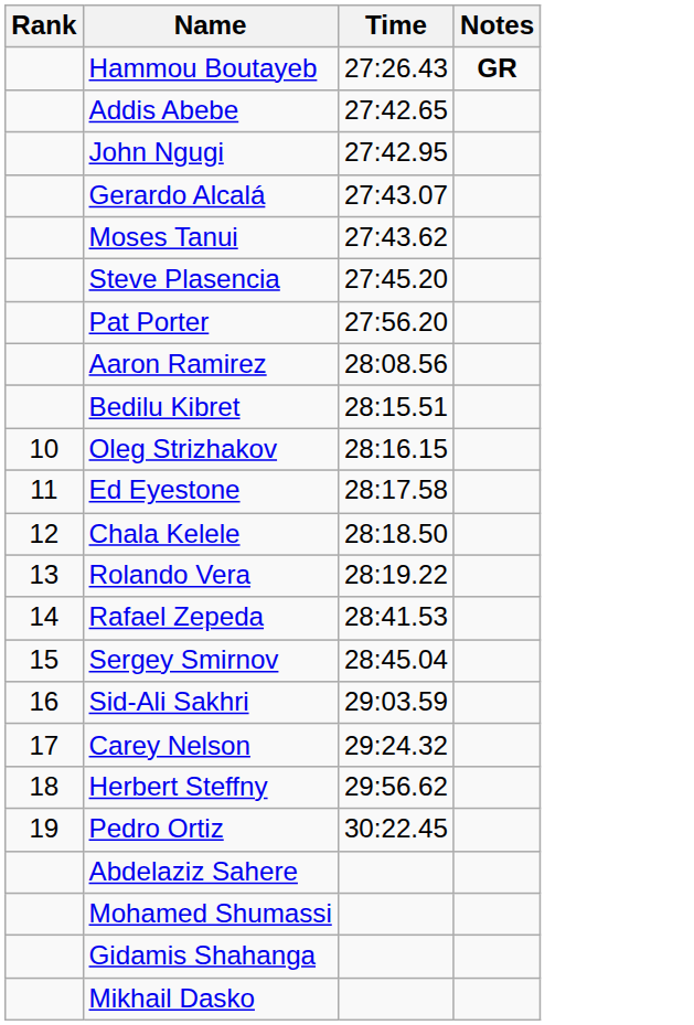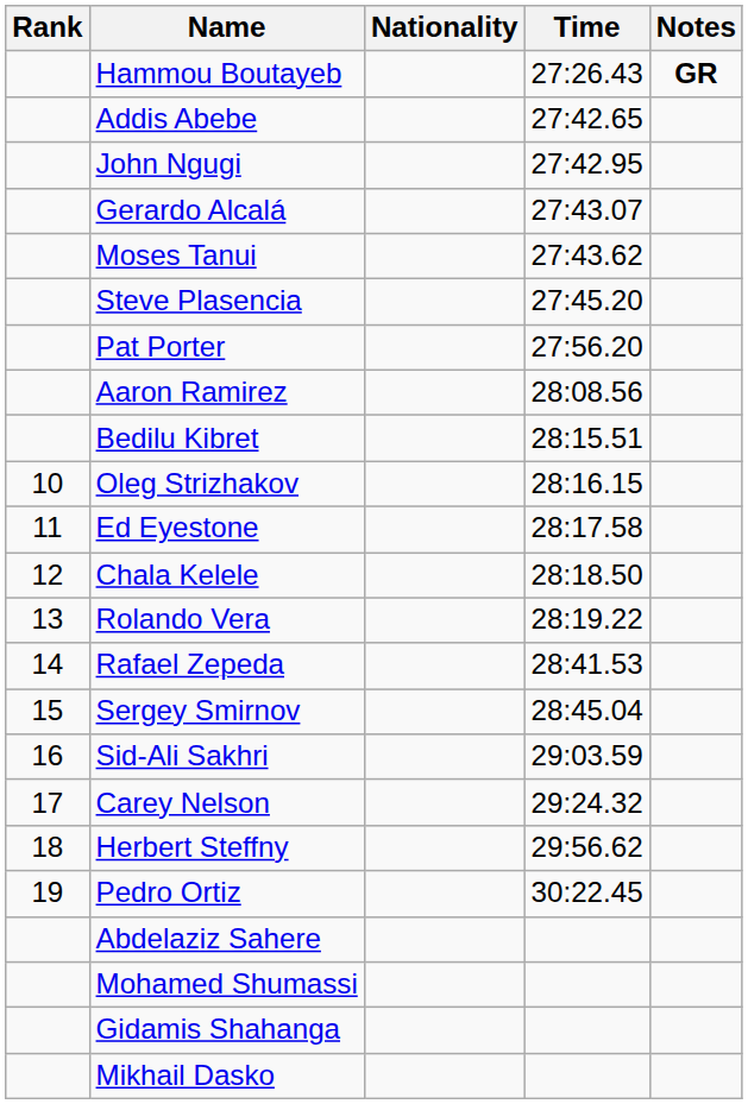+ column: Nationality
